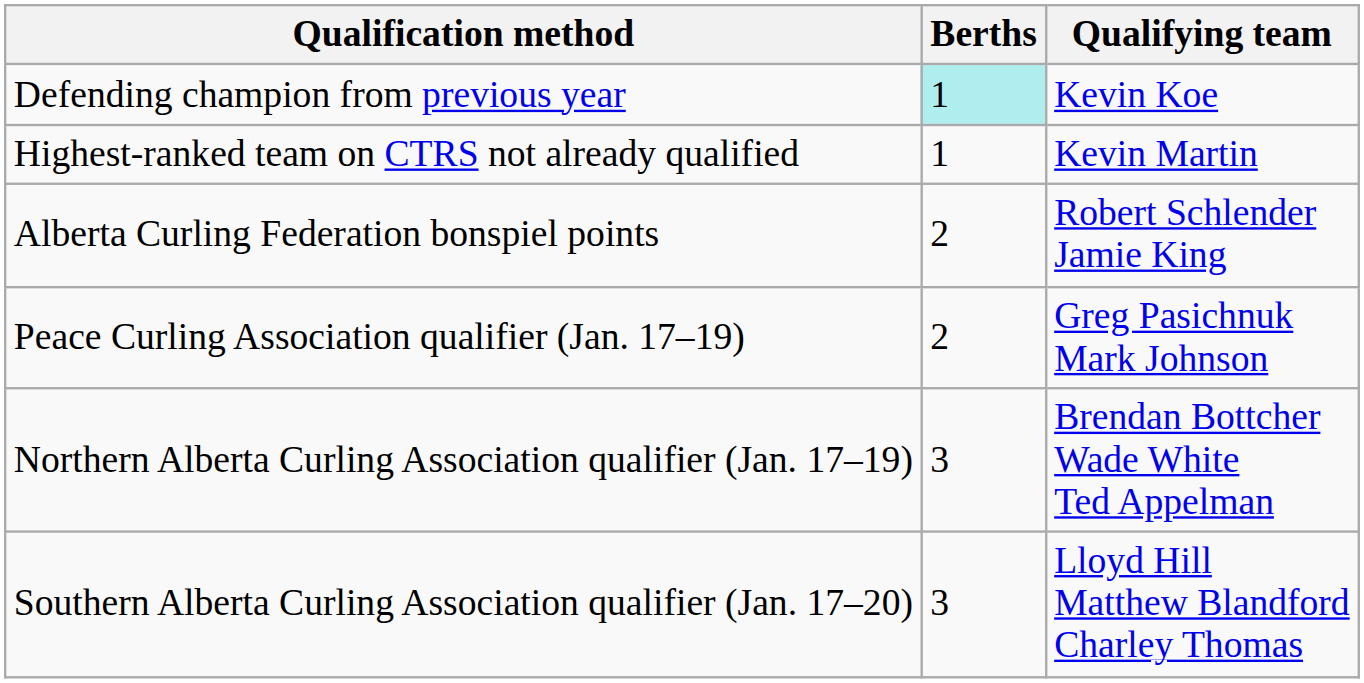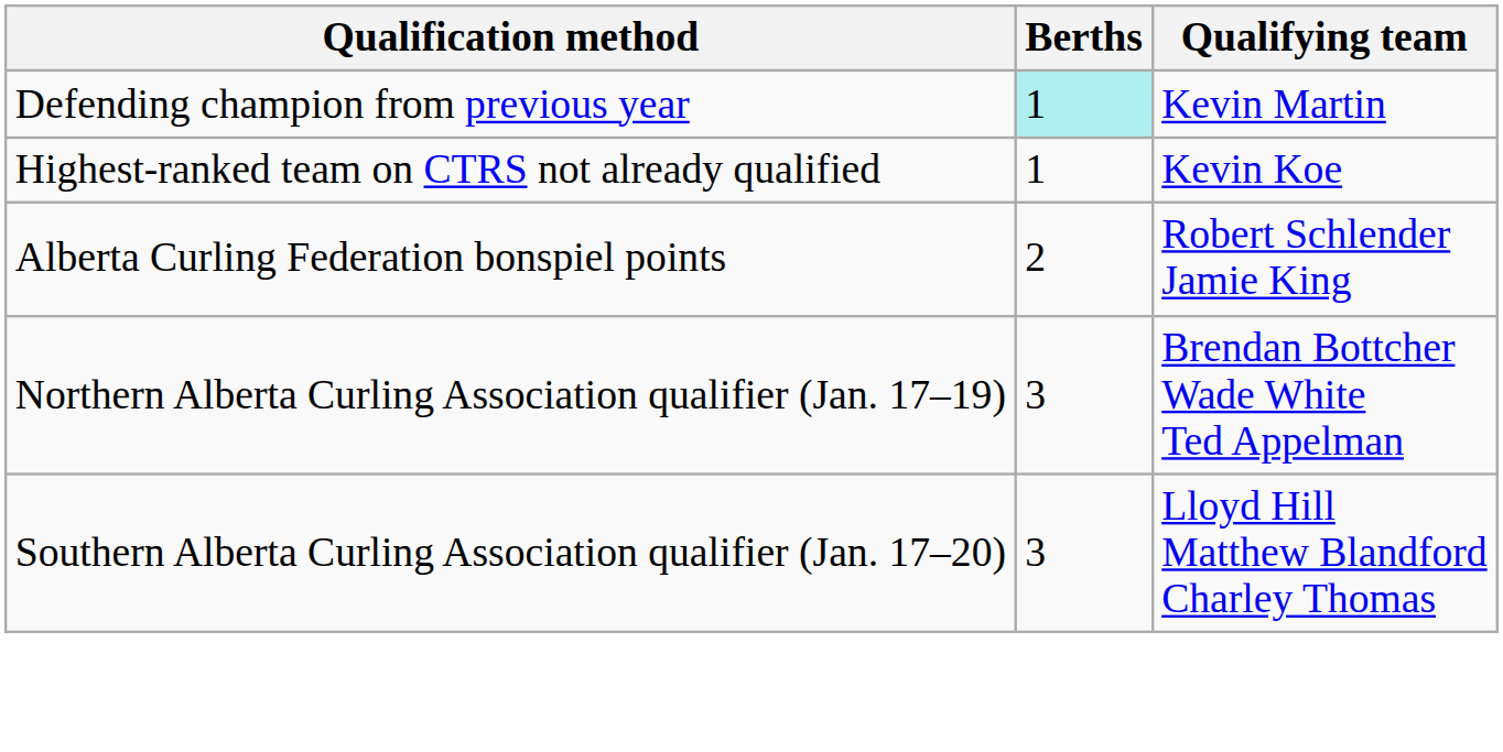Defending champion from previous year | Qualifying team: Kevin Koe -> Kevin Martin
Highest-ranked team on CTRS not already qualified | Qualifying team: Kevin Martin -> Kevin Koe
- row: Peace Curling Association qualifier (Jan. 17–19) | 2 | Greg Pasichnuk Mark Johnson
